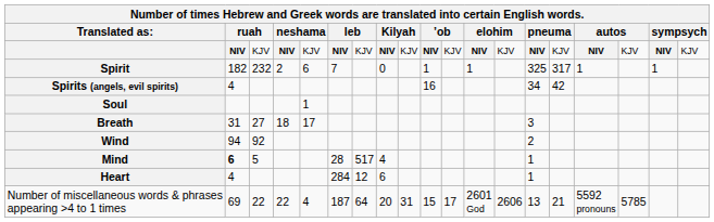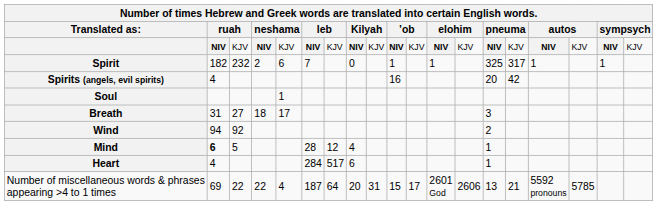Spirits (angels, evil spirits) | column 14: 34 -> 20
Mind | column 7: 517 -> 12
Heart | column 7: 12 -> 517
